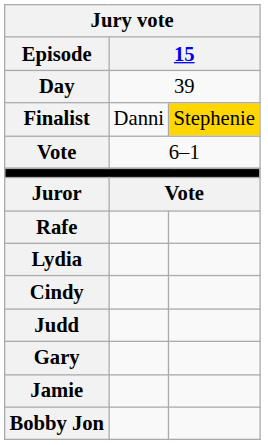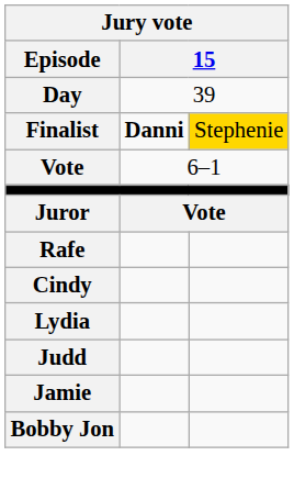Finalist | column 2: normal -> bold
rows swapped: Lydia <-> Cindy
- row: Gary
